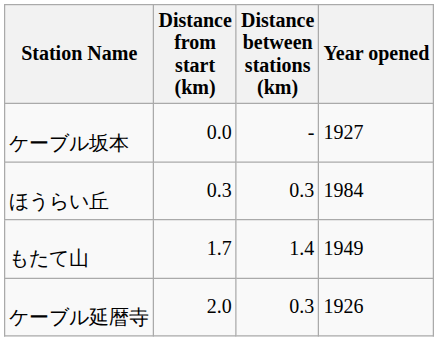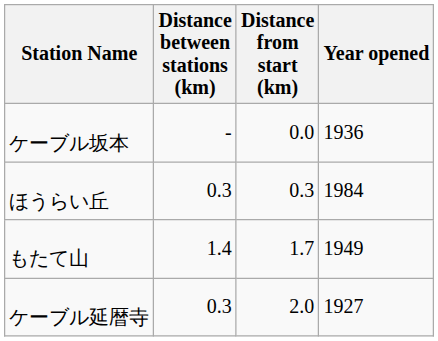columns swapped: Distance between stations (km) <-> Distance from start (km)
ケーブル坂本 | Year opened: 1927 -> 1936
ケーブル延暦寺 | Year opened: 1926 -> 1927
